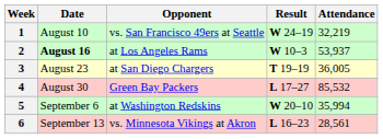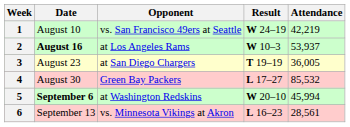1 | Attendance: 32,219 -> 42,219
5 | Date: normal -> bold
5 | Attendance: 35,994 -> 45,994
